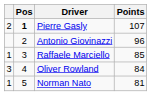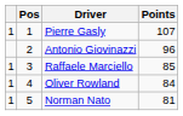Pierre Gasly | column 1: 2 -> 1
Pierre Gasly | Pos: bold -> normal
Oliver Rowland | column 1: 3 -> 1
